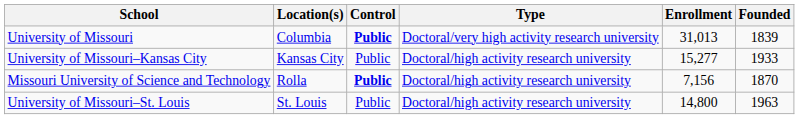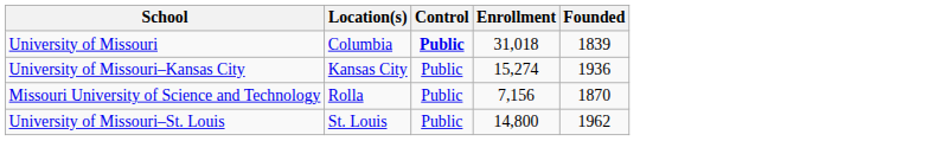- column: Type | Doctoral/very high activity research university | Doctoral/high activity research university | Doctoral/high activity research university | Doctoral/high activity research university
University of Missouri | Enrollment: 31,013 -> 31,018
University of Missouri–Kansas City | Enrollment: 15,277 -> 15,274
University of Missouri–Kansas City | Founded: 1933 -> 1936
Missouri University of Science and Technology | Control: bold -> normal
University of Missouri–St. Louis | Founded: 1963 -> 1962
